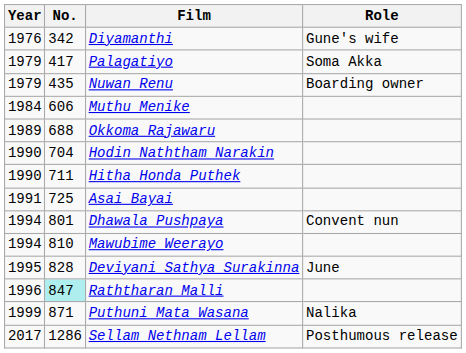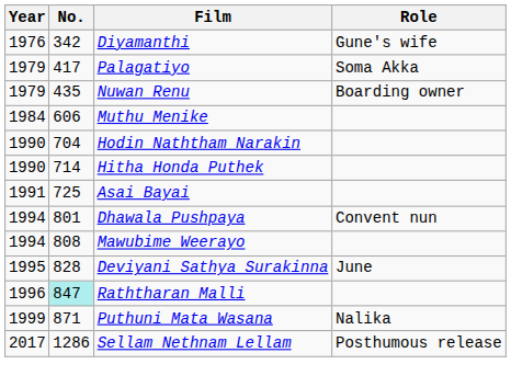- row: 1989 | 688 | Okkoma Rajawaru
Hitha Honda Puthek | No.: 711 -> 714
Mawubime Weerayo | No.: 810 -> 808
